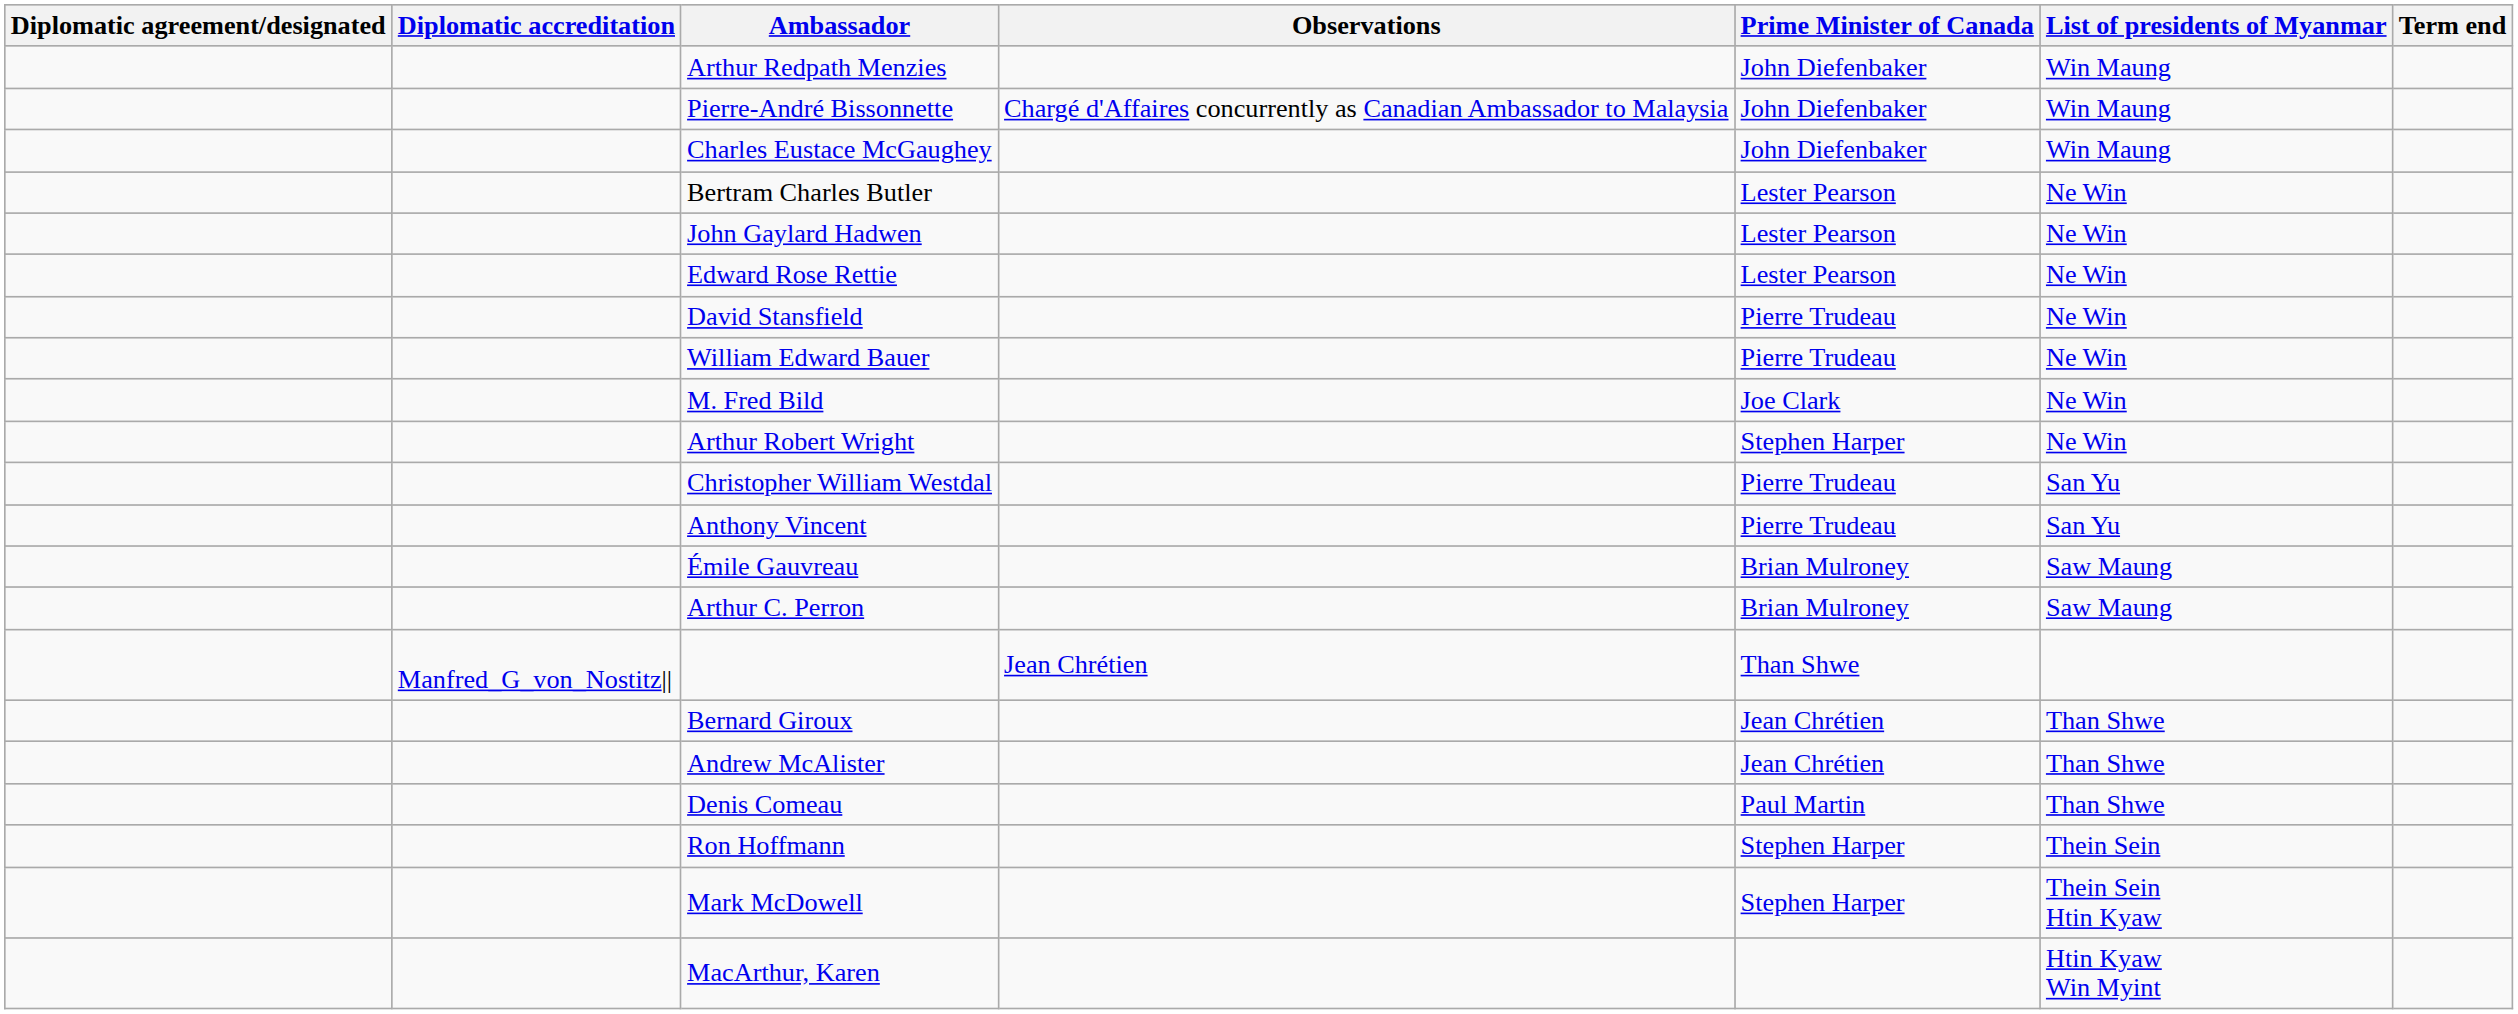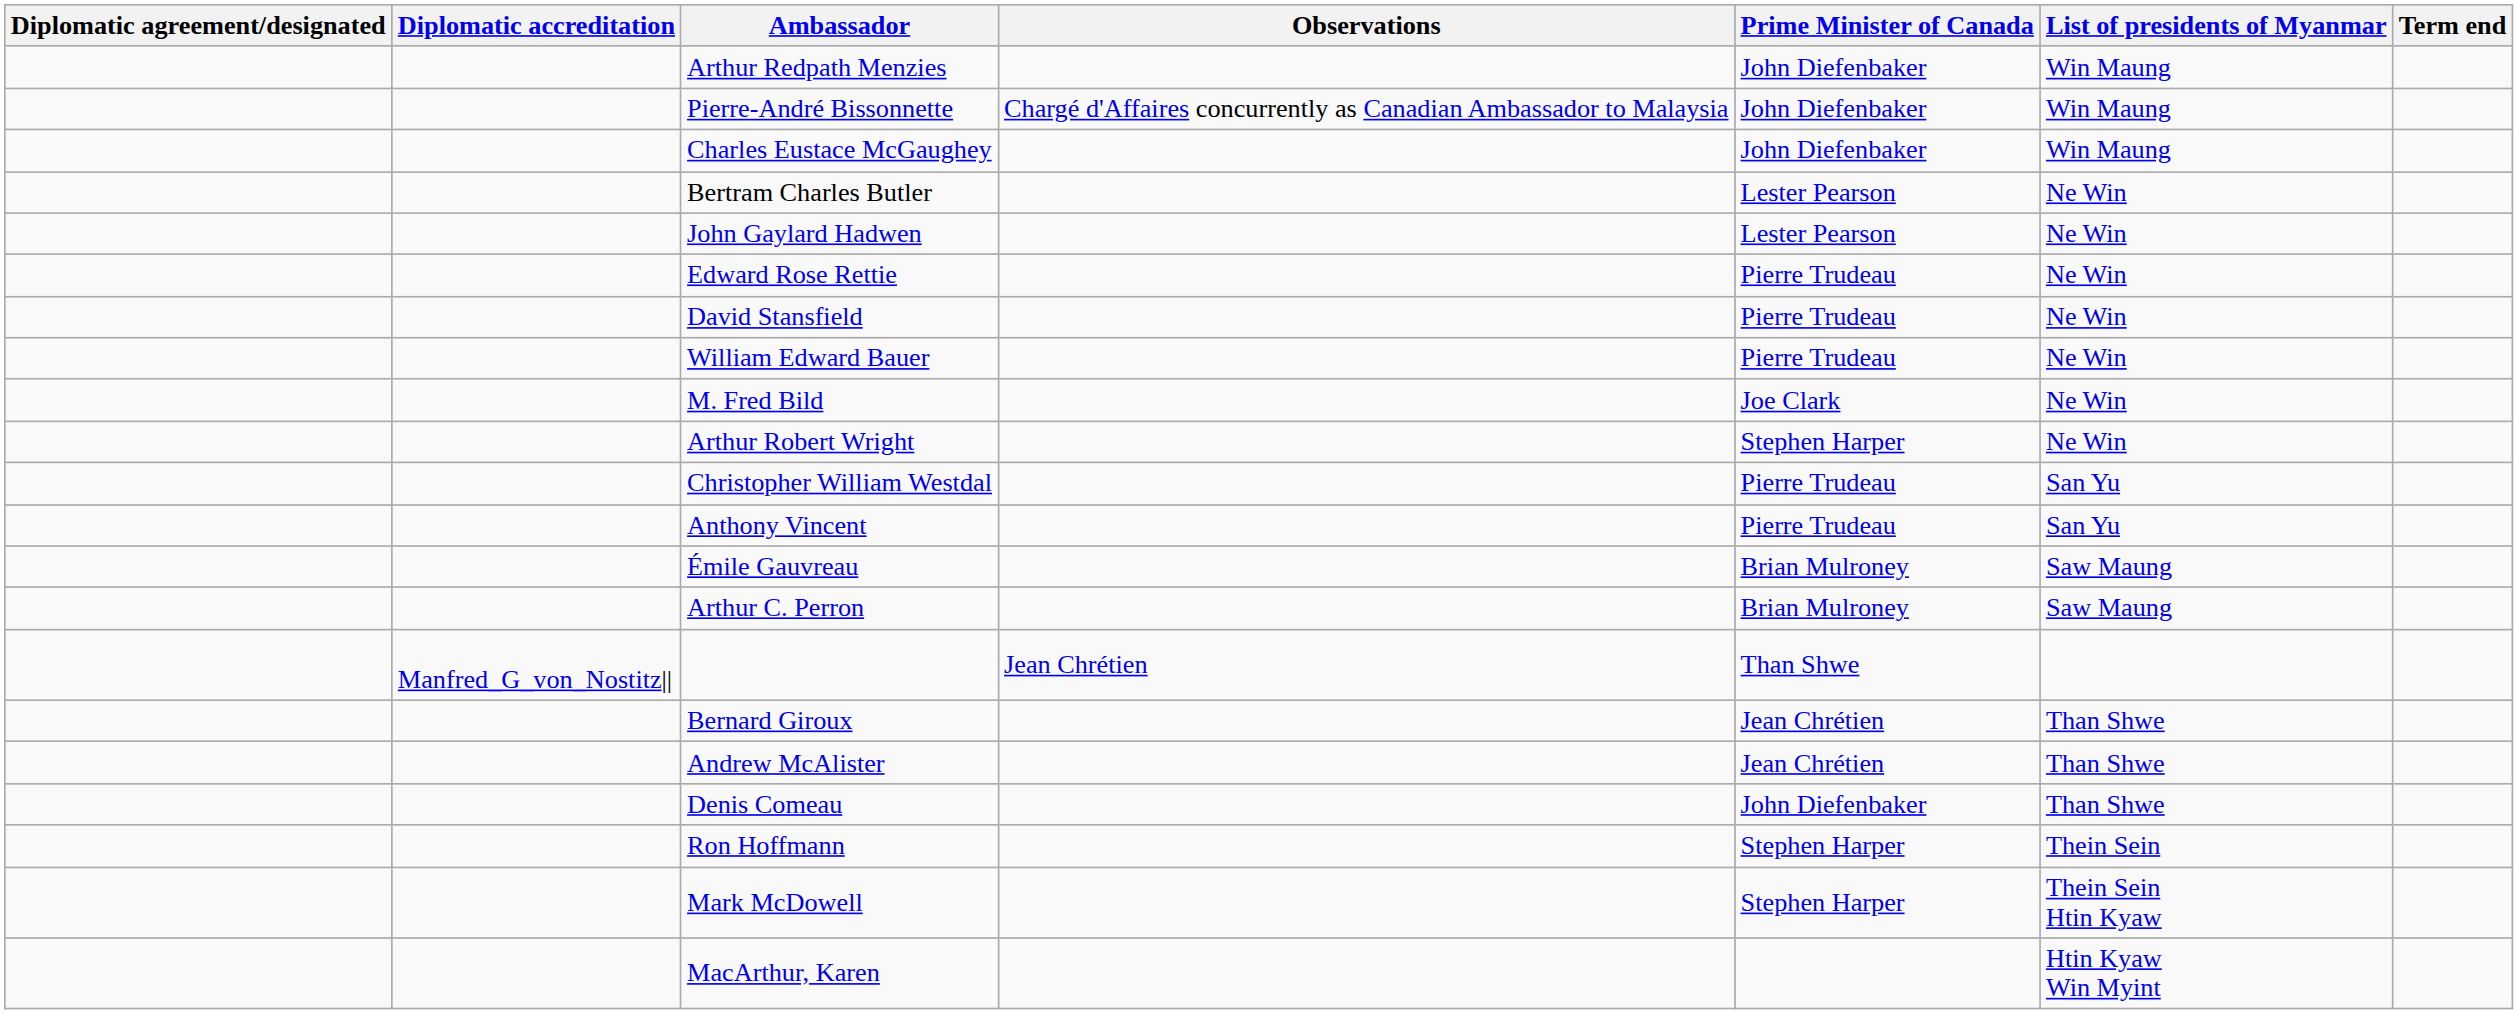Edward Rose Rettie | Prime Minister of Canada: Lester Pearson -> Pierre Trudeau
Denis Comeau | Prime Minister of Canada: Paul Martin -> John Diefenbaker
